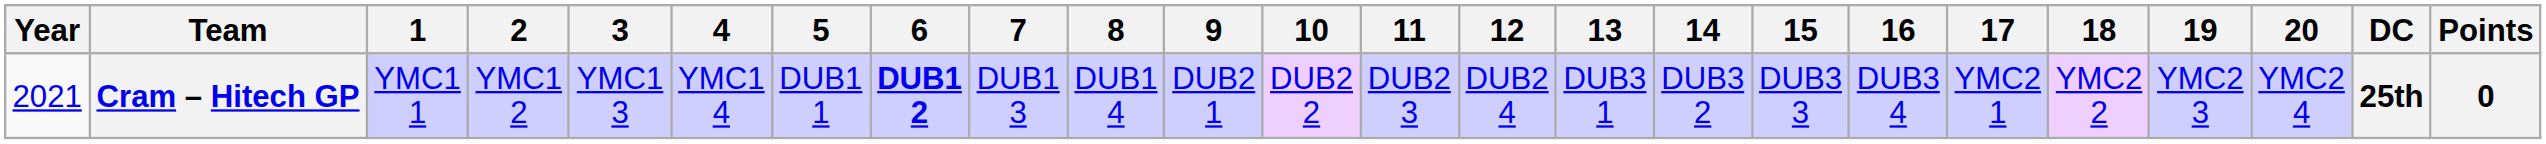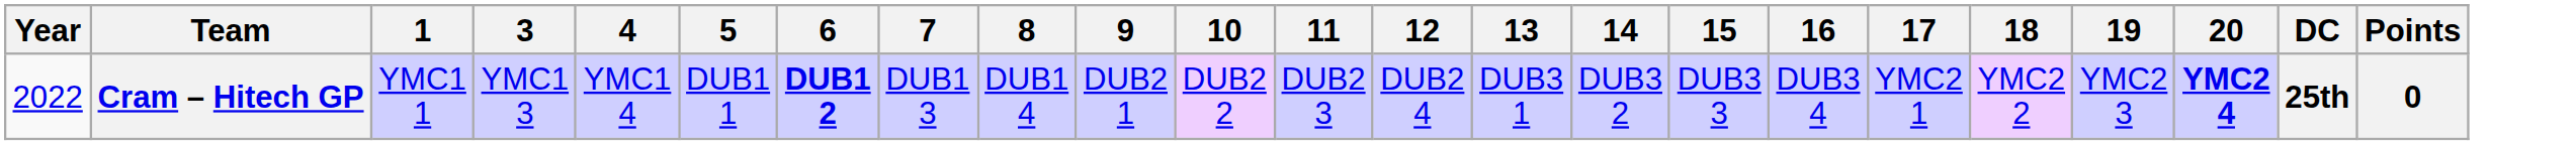- column: 2 | YMC1 2
Cram – Hitech GP | Year: 2021 -> 2022
Cram – Hitech GP | 20: normal -> bold
